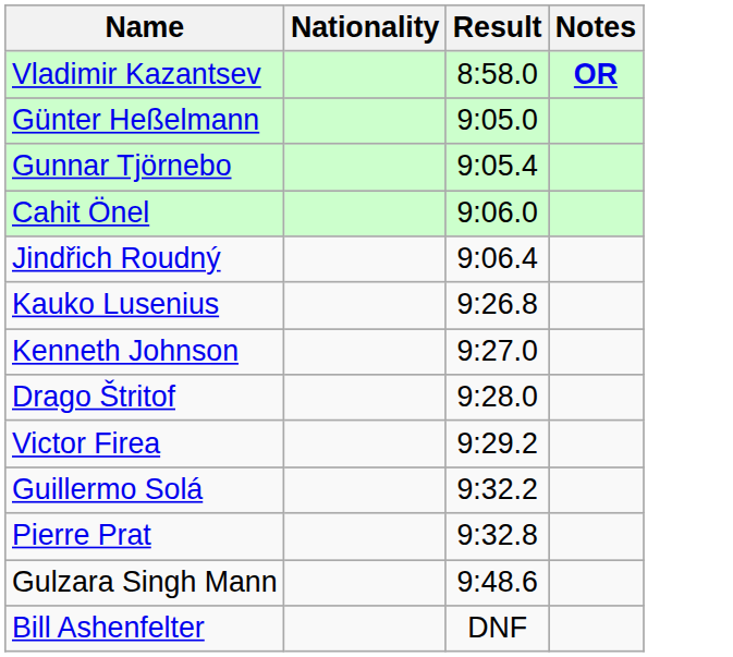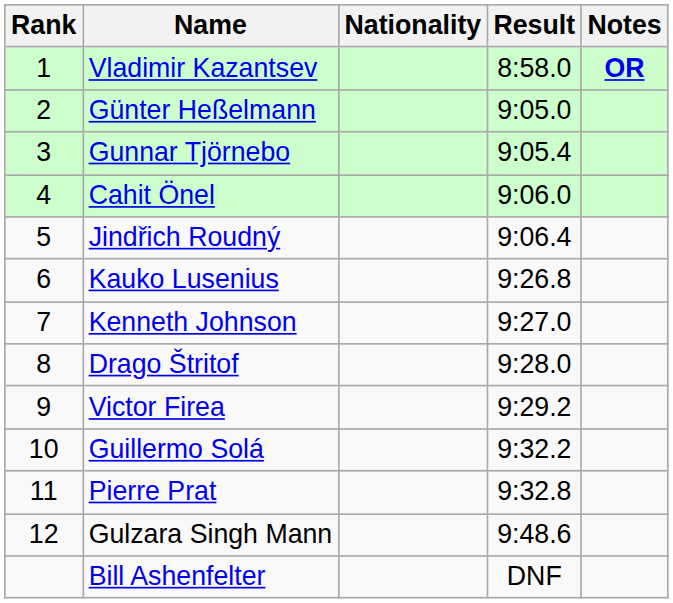+ column: Rank | 1 | 2 | 3 | 4 | 5 | 6 | 7 | 8 | 9 | 10 | 11 | 12
